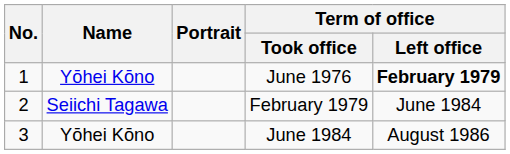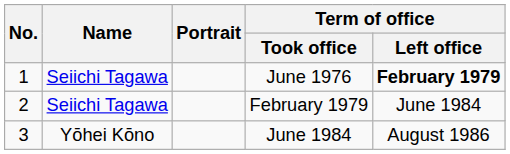June 1976 | Name: Yōhei Kōno -> Seiichi Tagawa
